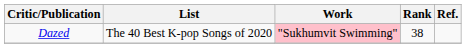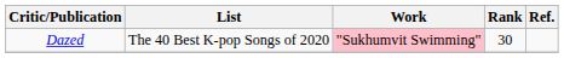Dazed | Rank: 38 -> 30
